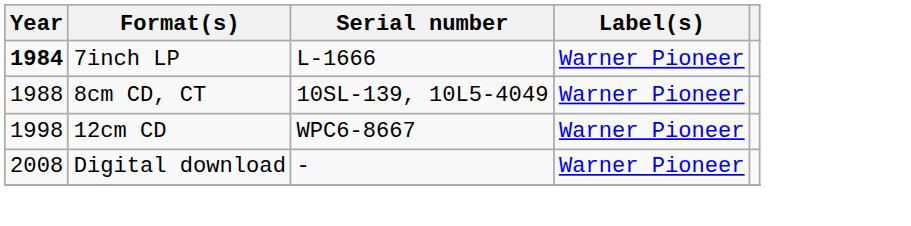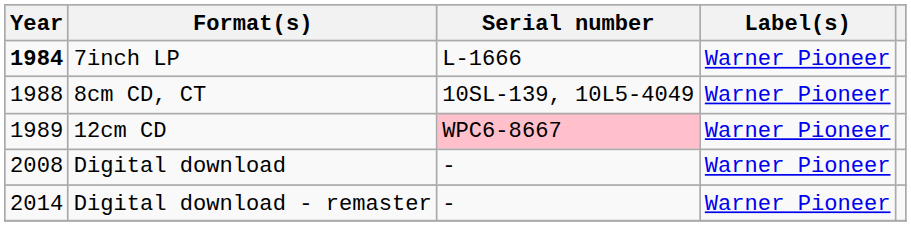12cm CD | Year: 1998 -> 1989
12cm CD | Serial number: no background -> pink background
+ row: 2014 | Digital download - remaster | - | Warner Pioneer
